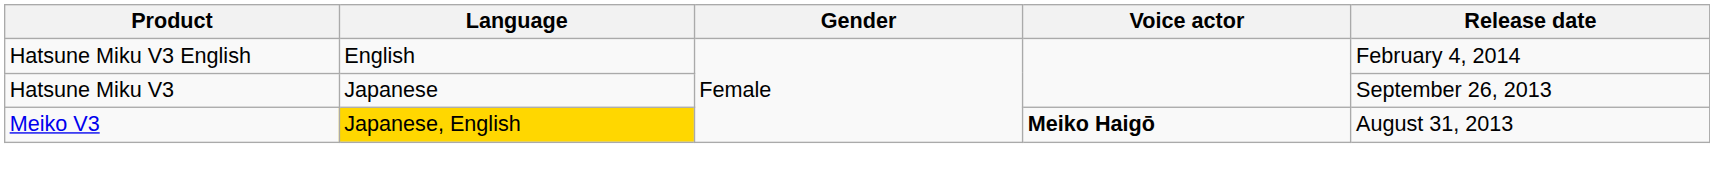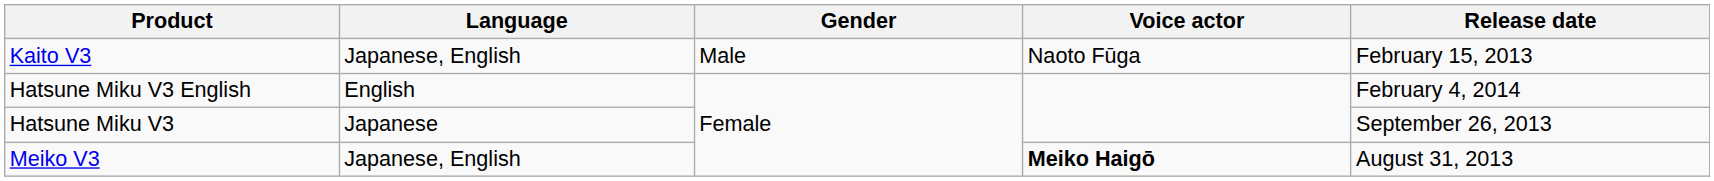+ row: Kaito V3 | Japanese, English | Male | Naoto Fūga | February 15, 2013
Meiko V3 | Language: gold background -> no background
